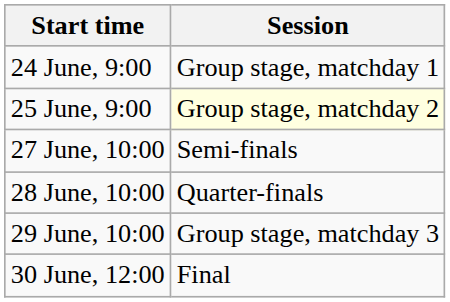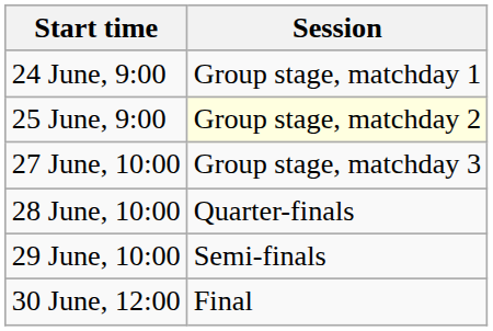27 June, 10:00 | Session: Semi-finals -> Group stage, matchday 3
29 June, 10:00 | Session: Group stage, matchday 3 -> Semi-finals
